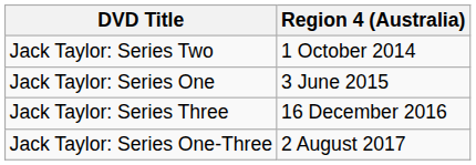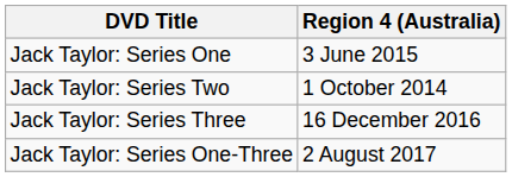rows swapped: Jack Taylor: Series One <-> Jack Taylor: Series Two
